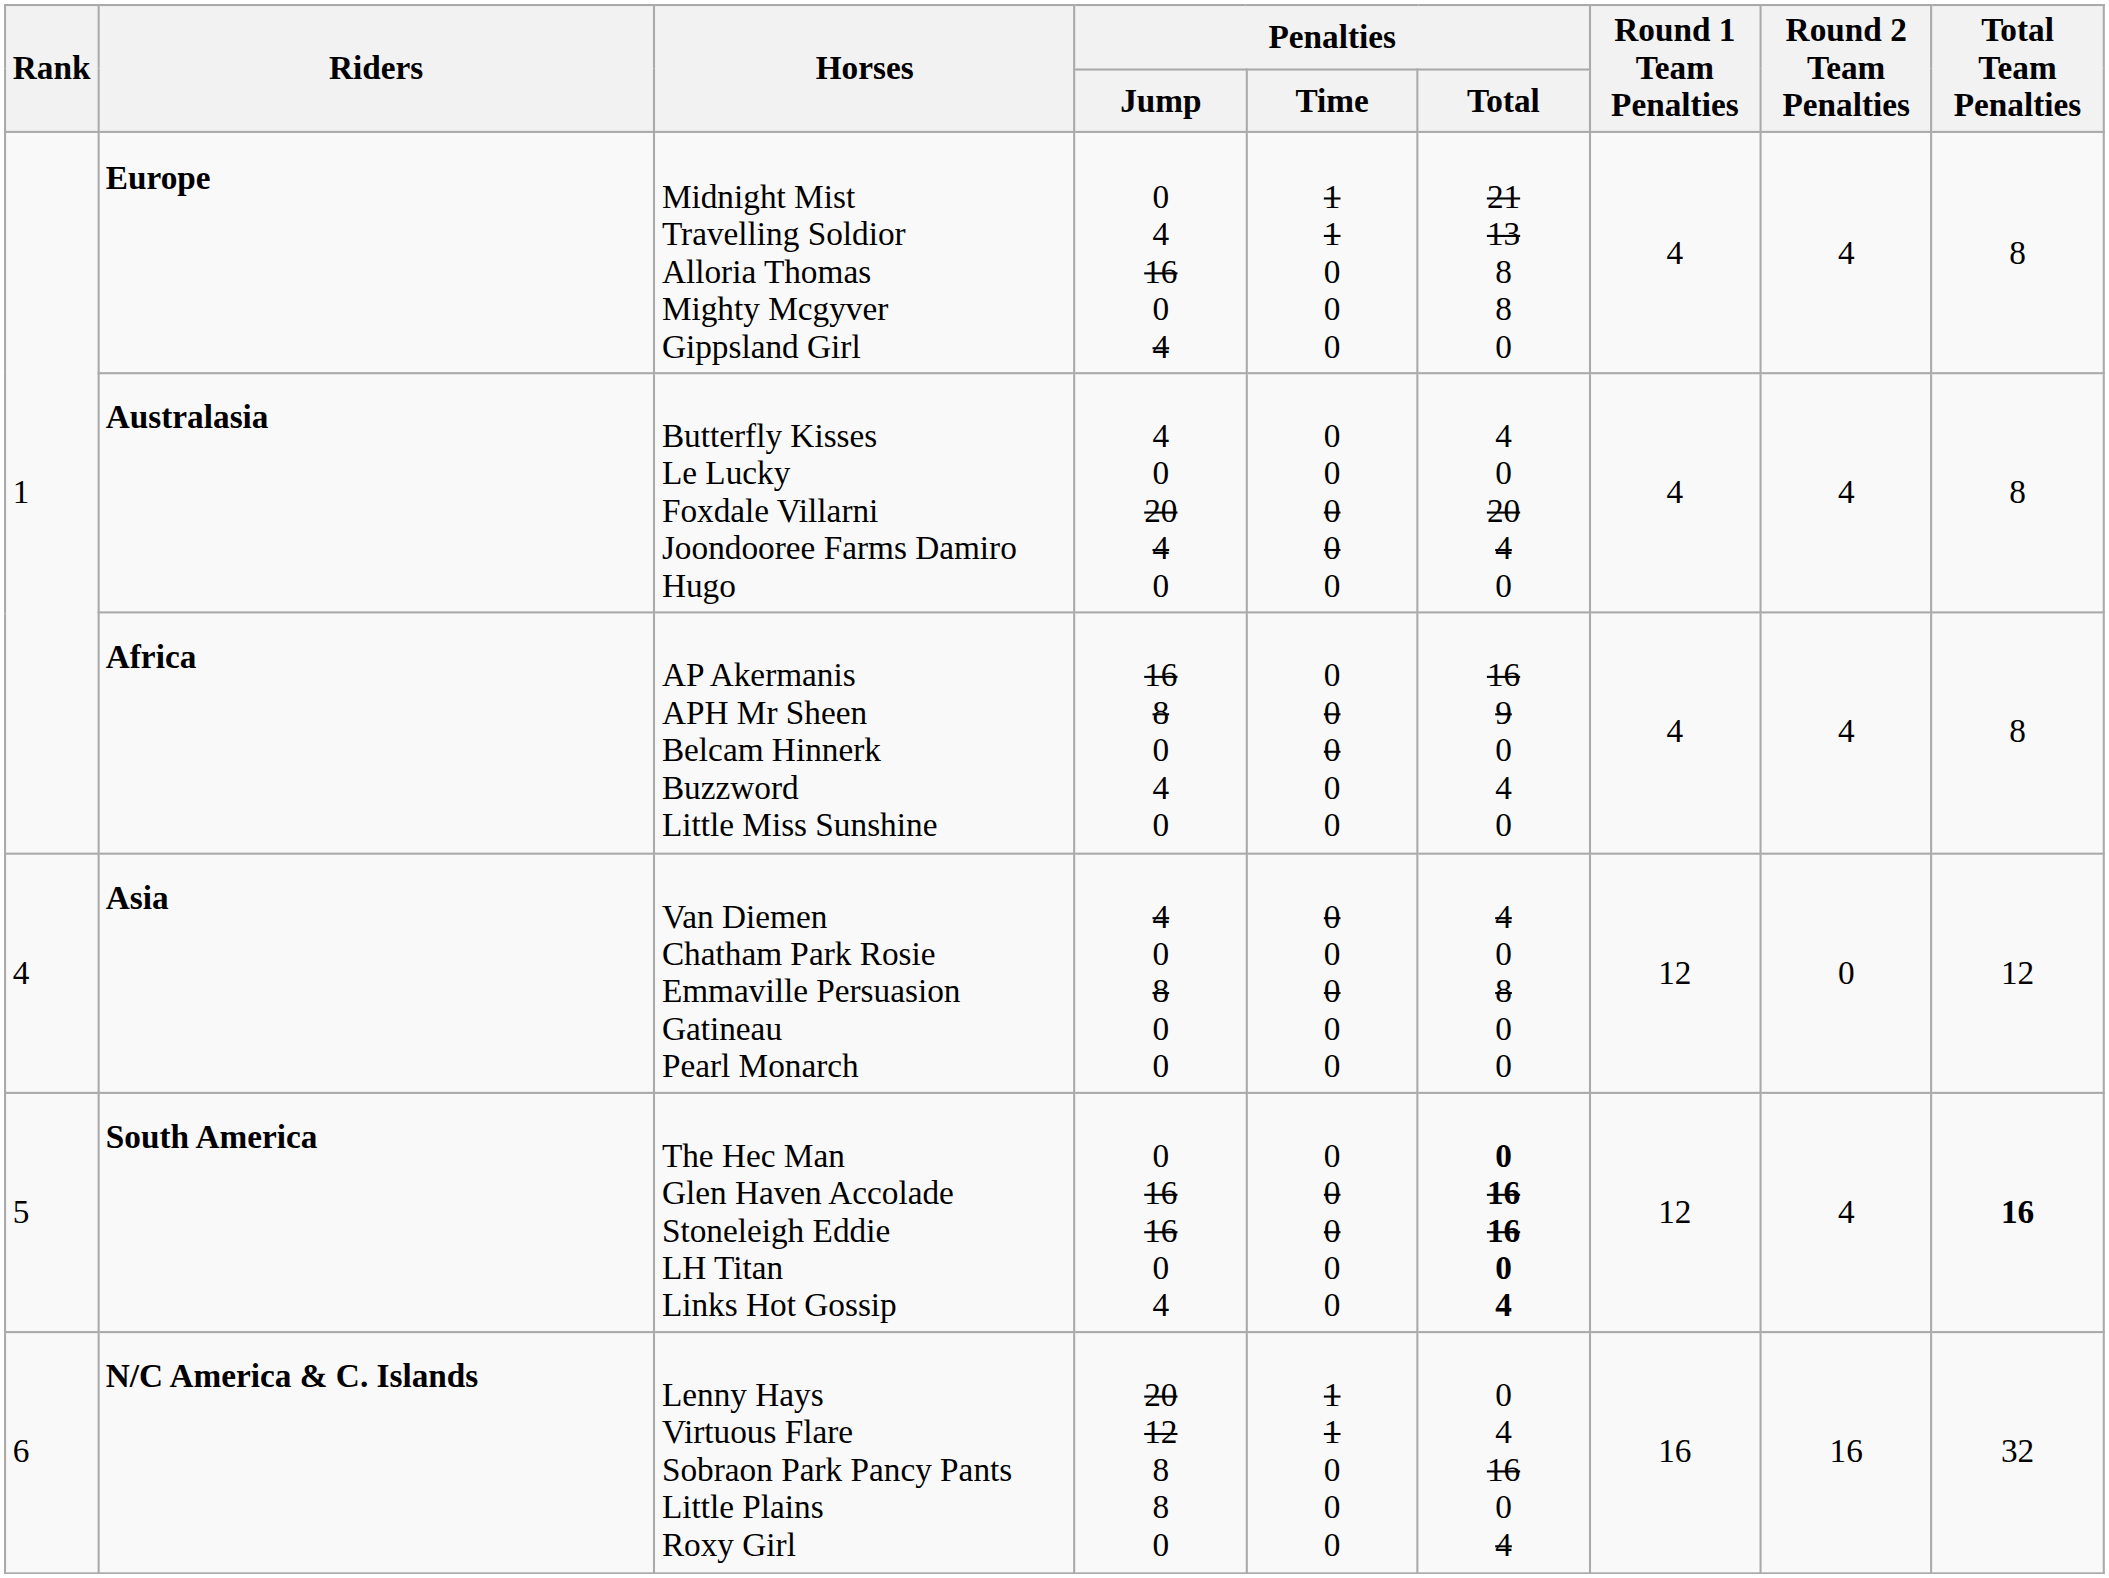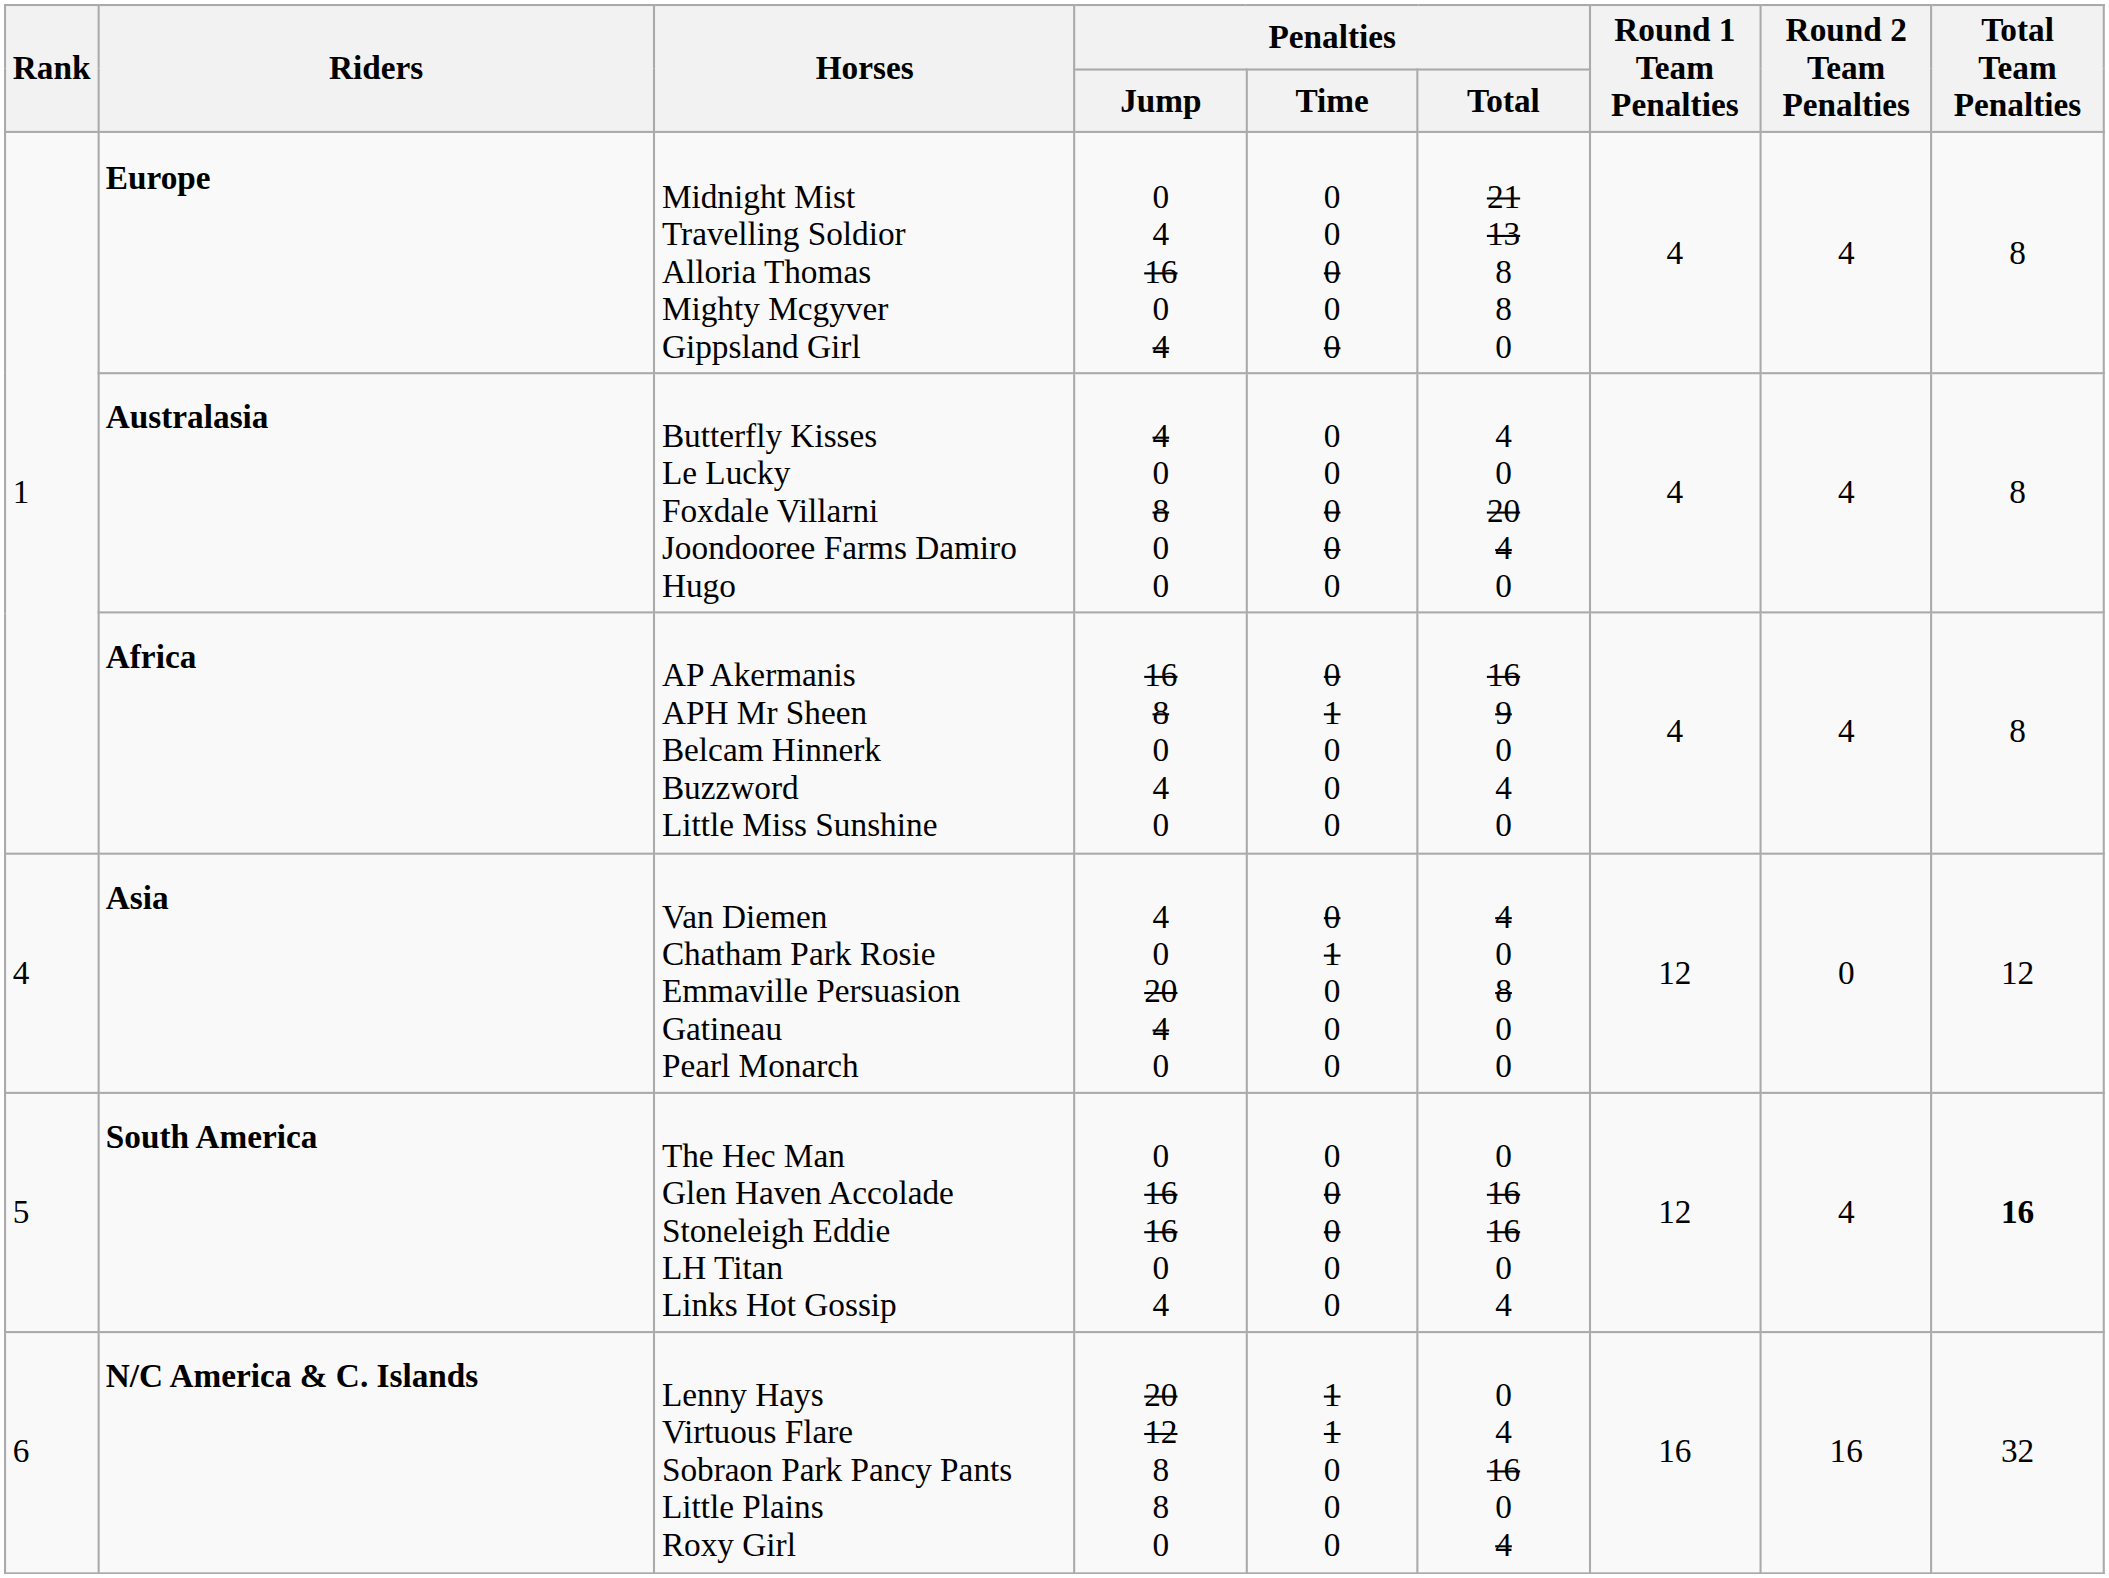Europe | Penalties / Time: 1 1 0 0 0 -> 0 0 0 0 0
Australasia | Penalties / Jump: 4 0 20 4 0 -> 4 0 8 0 0
Africa | Penalties / Time: 0 0 0 0 0 -> 0 1 0 0 0
Asia | Penalties / Jump: 4 0 8 0 0 -> 4 0 20 4 0
Asia | Penalties / Time: 0 0 0 0 0 -> 0 1 0 0 0
South America | Penalties / Total: bold -> normal
